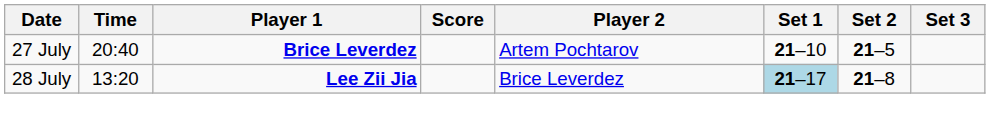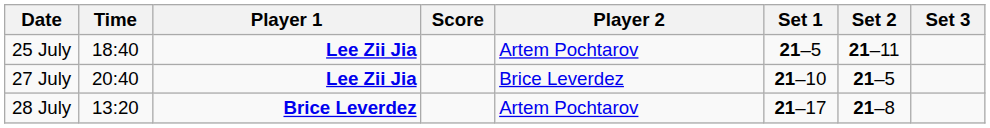+ row: 25 July | 18:40 | Lee Zii Jia | Artem Pochtarov | 21–5 | 21–11
27 July | Player 1: Brice Leverdez -> Lee Zii Jia
27 July | Player 2: Artem Pochtarov -> Brice Leverdez
28 July | Player 1: Lee Zii Jia -> Brice Leverdez
28 July | Player 2: Brice Leverdez -> Artem Pochtarov
28 July | Set 1: lightblue background -> no background
